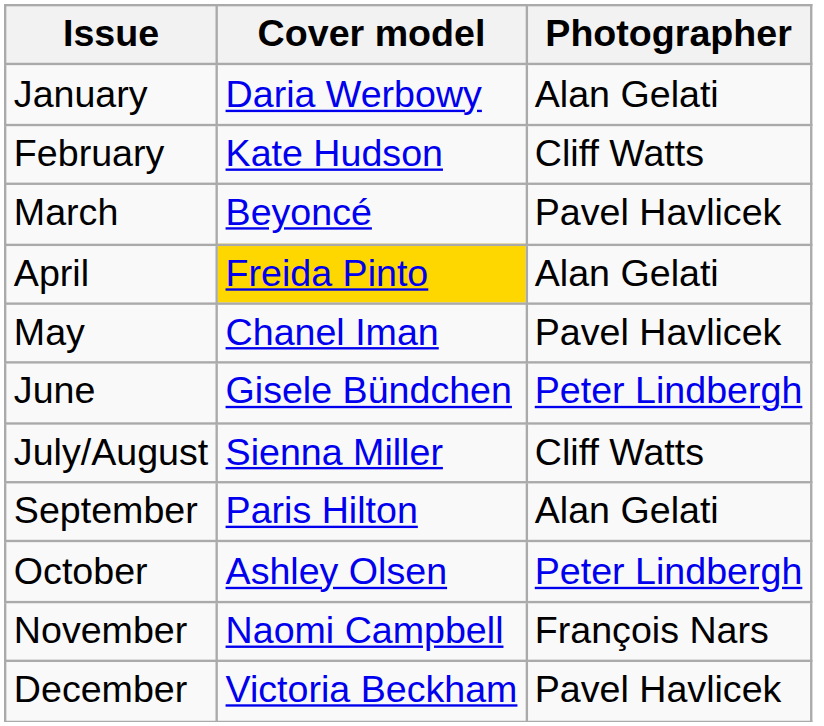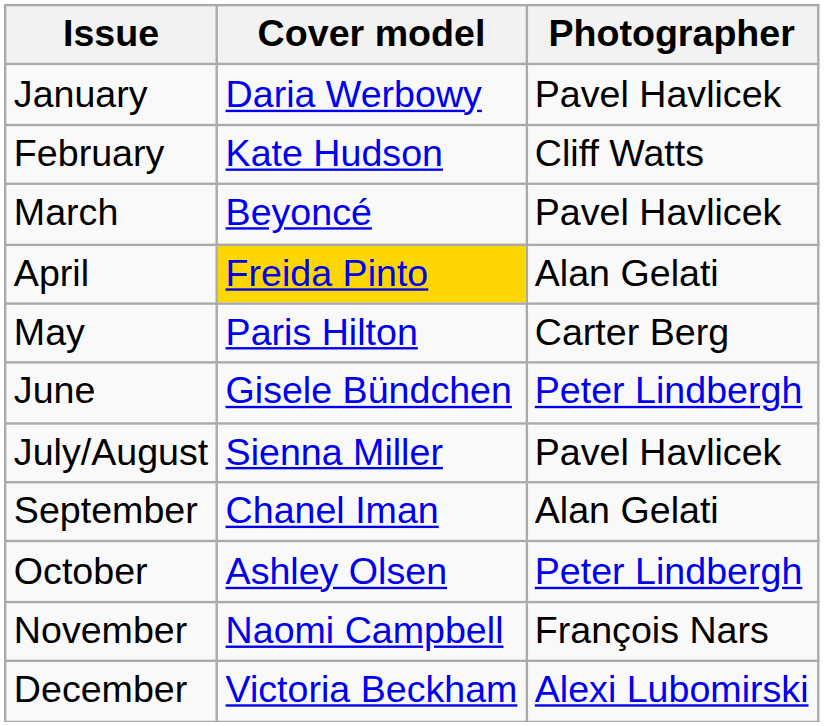January | Photographer: Alan Gelati -> Pavel Havlicek
May | Cover model: Chanel Iman -> Paris Hilton
May | Photographer: Pavel Havlicek -> Carter Berg
July/August | Photographer: Cliff Watts -> Pavel Havlicek
September | Cover model: Paris Hilton -> Chanel Iman
December | Photographer: Pavel Havlicek -> Alexi Lubomirski
